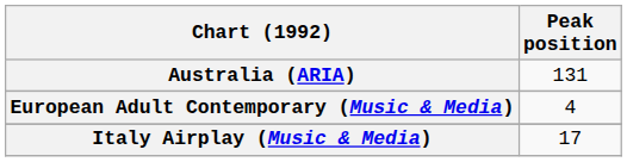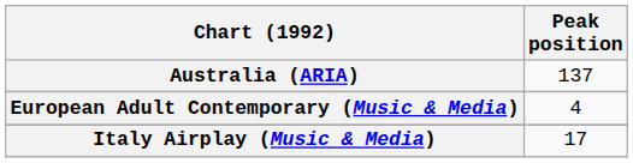Australia (ARIA) | Peak position: 131 -> 137
